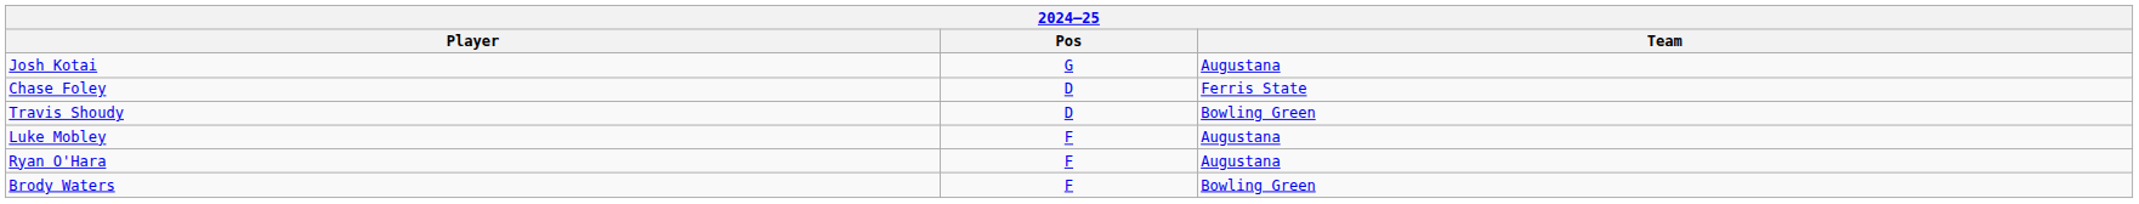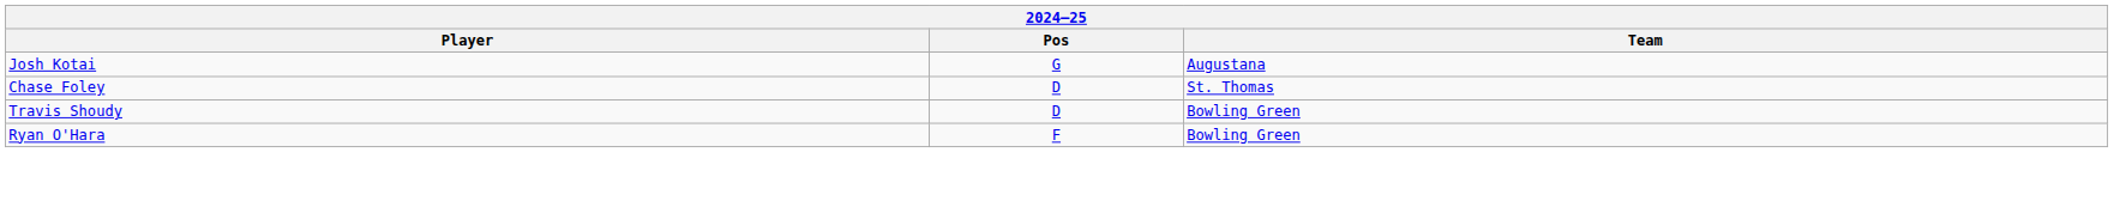Chase Foley | Team: Ferris State -> St. Thomas
- row: Luke Mobley | F | Augustana
Ryan O'Hara | Team: Augustana -> Bowling Green
- row: Brody Waters | F | Bowling Green
